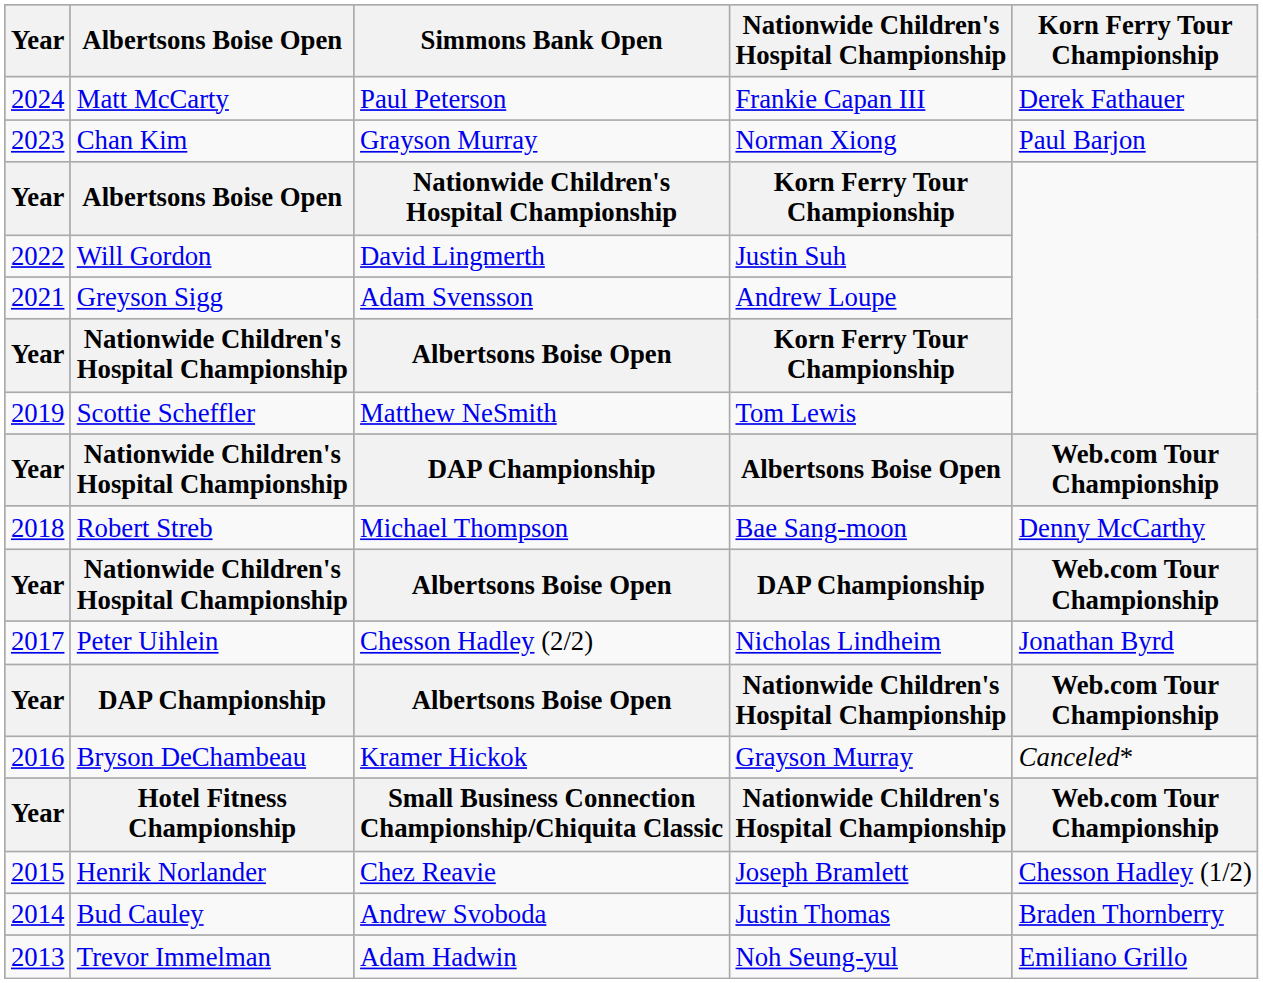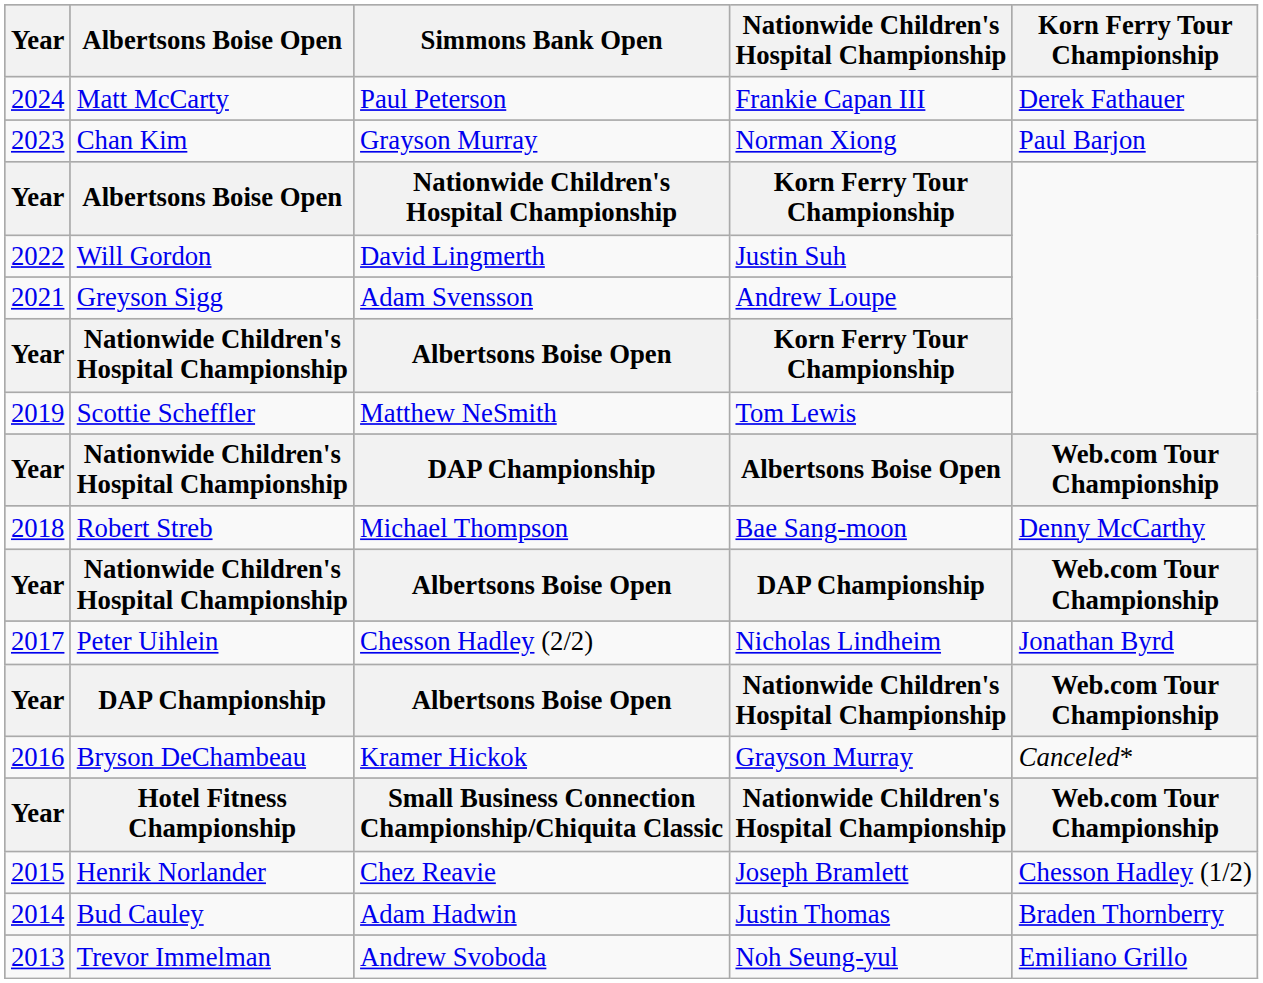Bud Cauley | Simmons Bank Open: Andrew Svoboda -> Adam Hadwin
Trevor Immelman | Simmons Bank Open: Adam Hadwin -> Andrew Svoboda
